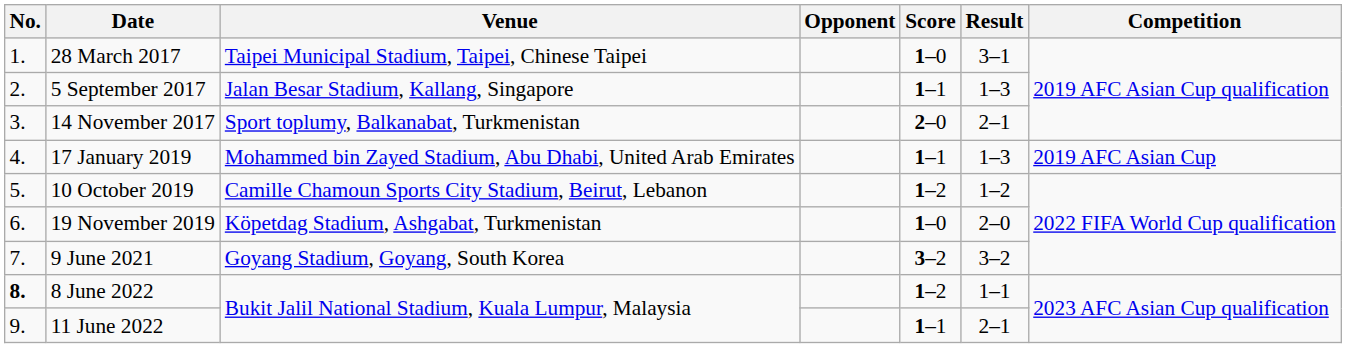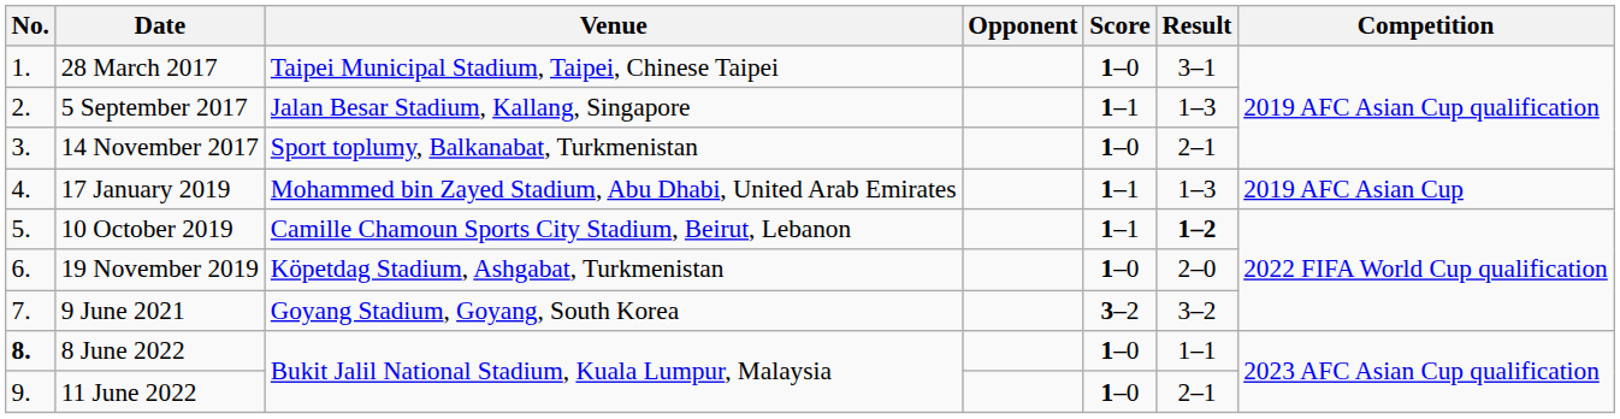14 November 2017 | Score: 2–0 -> 1–0
10 October 2019 | Score: 1–2 -> 1–1
10 October 2019 | Result: normal -> bold
8 June 2022 | Score: 1–2 -> 1–0
11 June 2022 | Score: 1–1 -> 1–0
